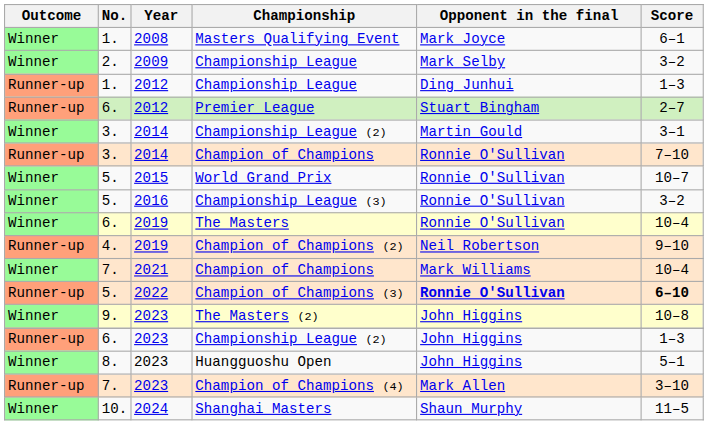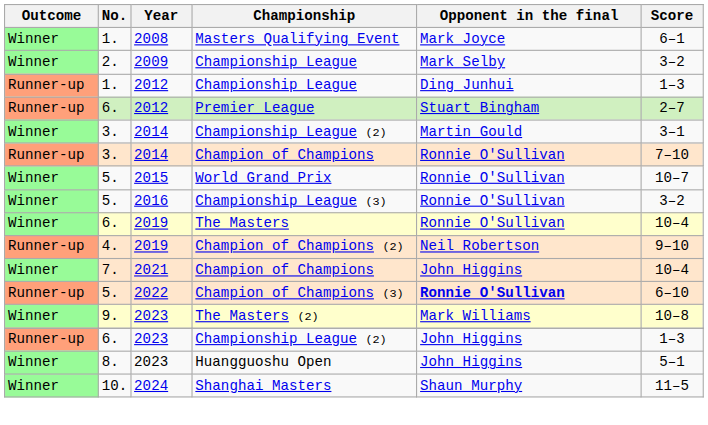2021 / Champion of Champions | Opponent in the final: Mark Williams -> John Higgins
Champion of Champions (3) | Score: bold -> normal
The Masters (2) | Opponent in the final: John Higgins -> Mark Williams
- row: Runner-up | 7. | 2023 | Champion of Champions (4) | Mark Allen | 3–10
